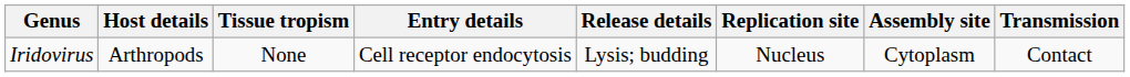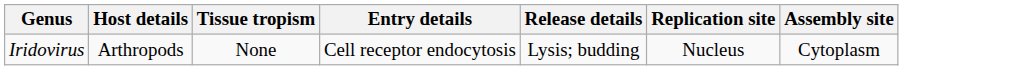- column: Transmission | Contact
